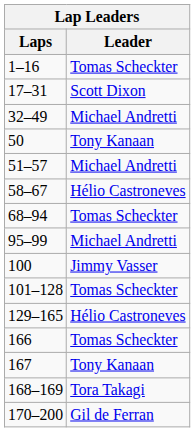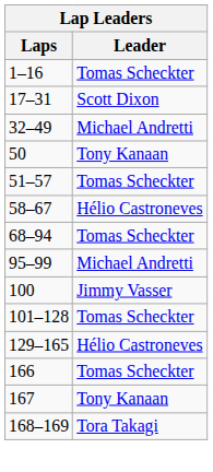51–57 | Leader: Michael Andretti -> Tomas Scheckter
- row: 170–200 | Gil de Ferran
